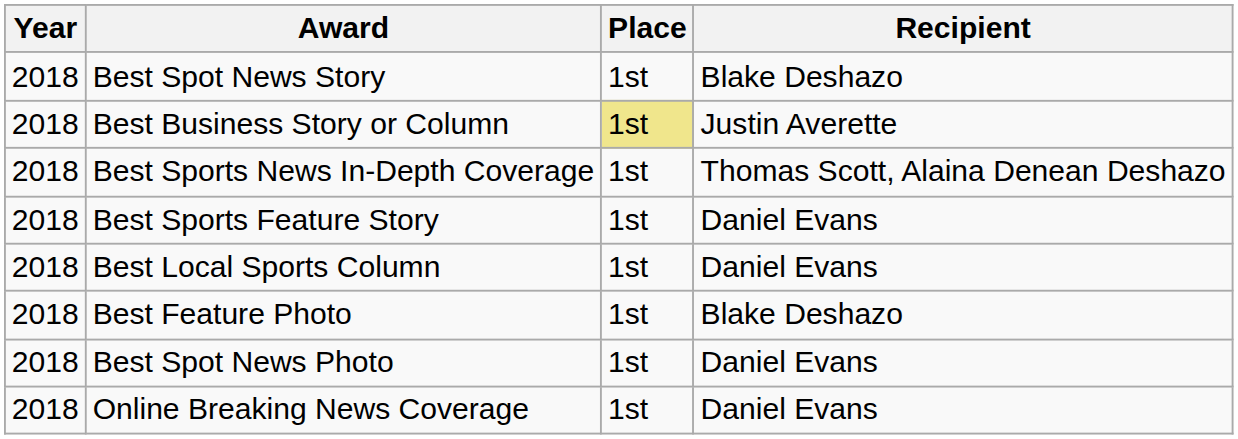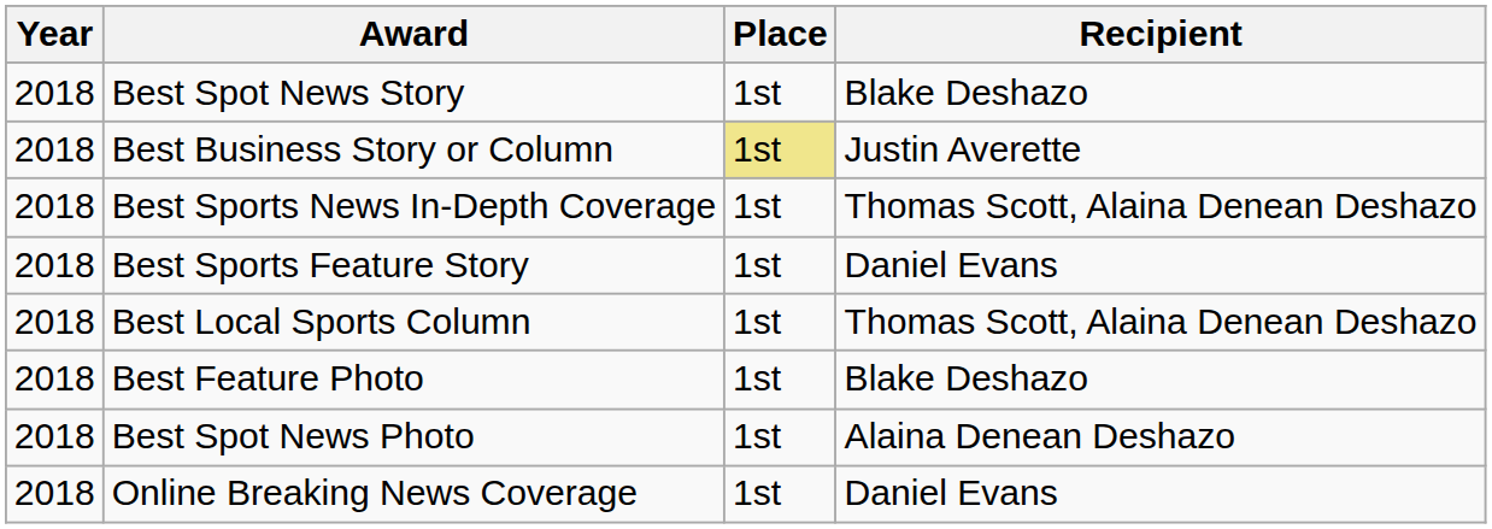Best Local Sports Column | Recipient: Daniel Evans -> Thomas Scott, Alaina Denean Deshazo
Best Spot News Photo | Recipient: Daniel Evans -> Alaina Denean Deshazo
